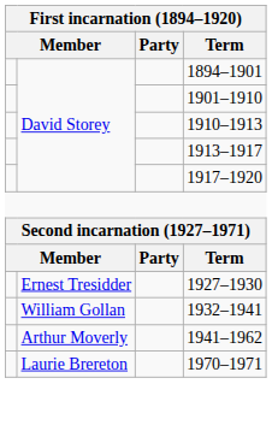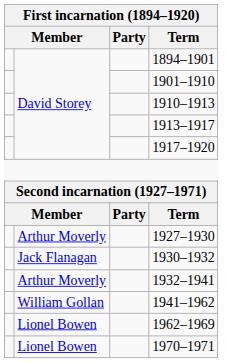1927–1930 | column 2: Ernest Tresidder -> Arthur Moverly
+ row: Jack Flanagan | 1930–1932
1932–1941 | column 2: William Gollan -> Arthur Moverly
1941–1962 | column 2: Arthur Moverly -> William Gollan
+ row: Lionel Bowen | 1962–1969
1970–1971 | column 2: Laurie Brereton -> Lionel Bowen
